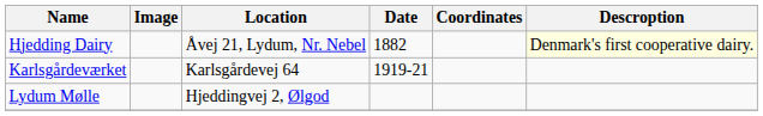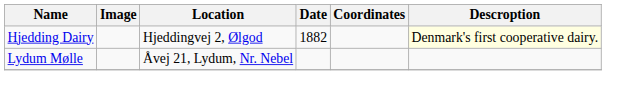Hjedding Dairy | Location: Åvej 21, Lydum, Nr. Nebel -> Hjeddingvej 2, Ølgod
- row: Karlsgårdeværket | Karlsgårdevej 64 | 1919-21
Lydum Mølle | Location: Hjeddingvej 2, Ølgod -> Åvej 21, Lydum, Nr. Nebel
